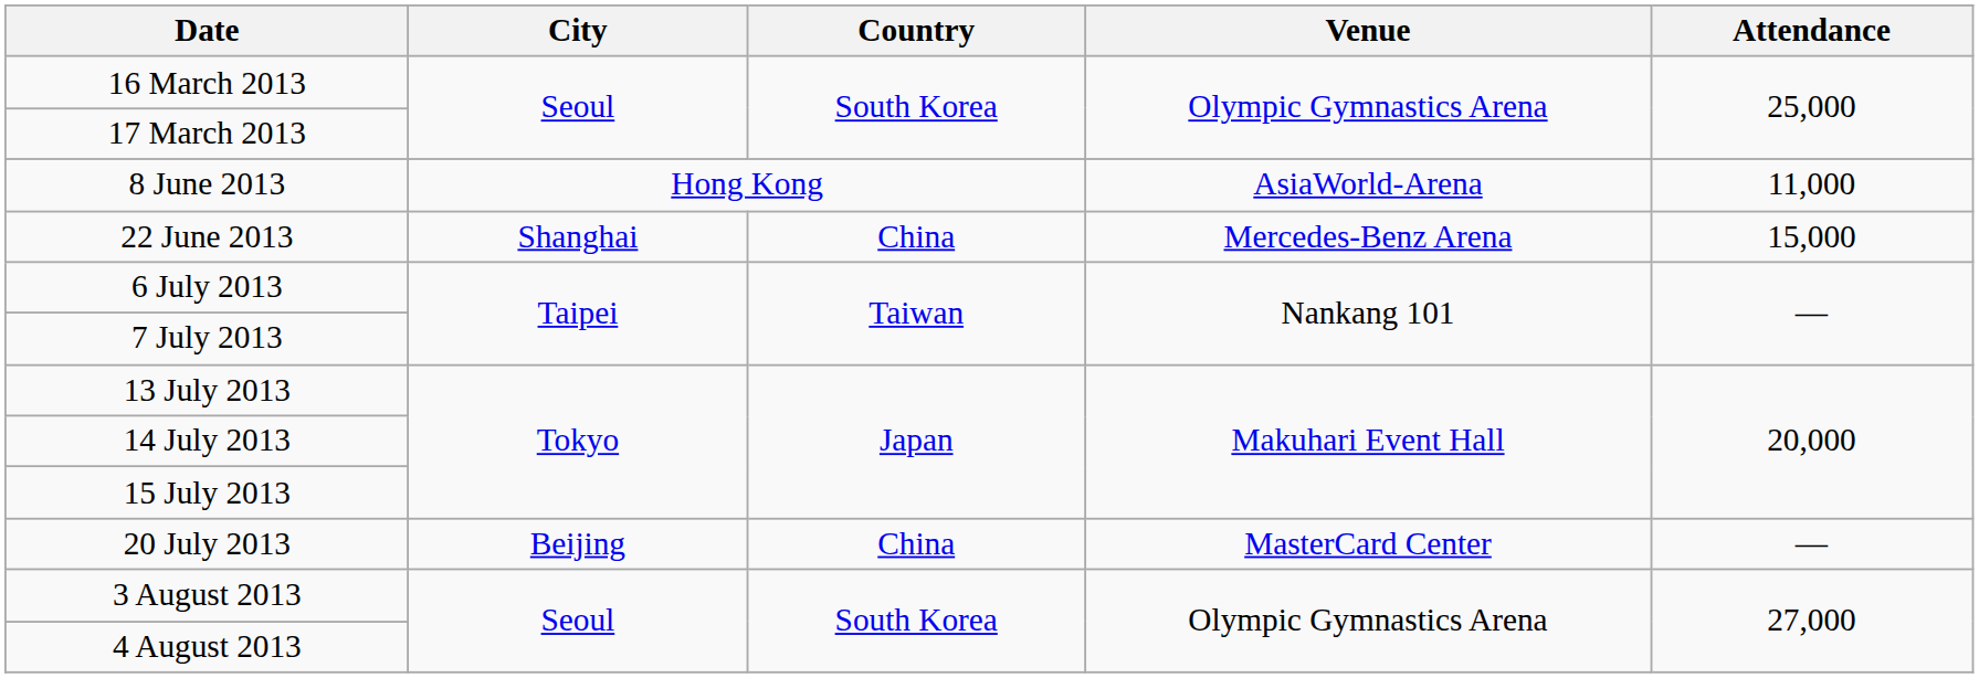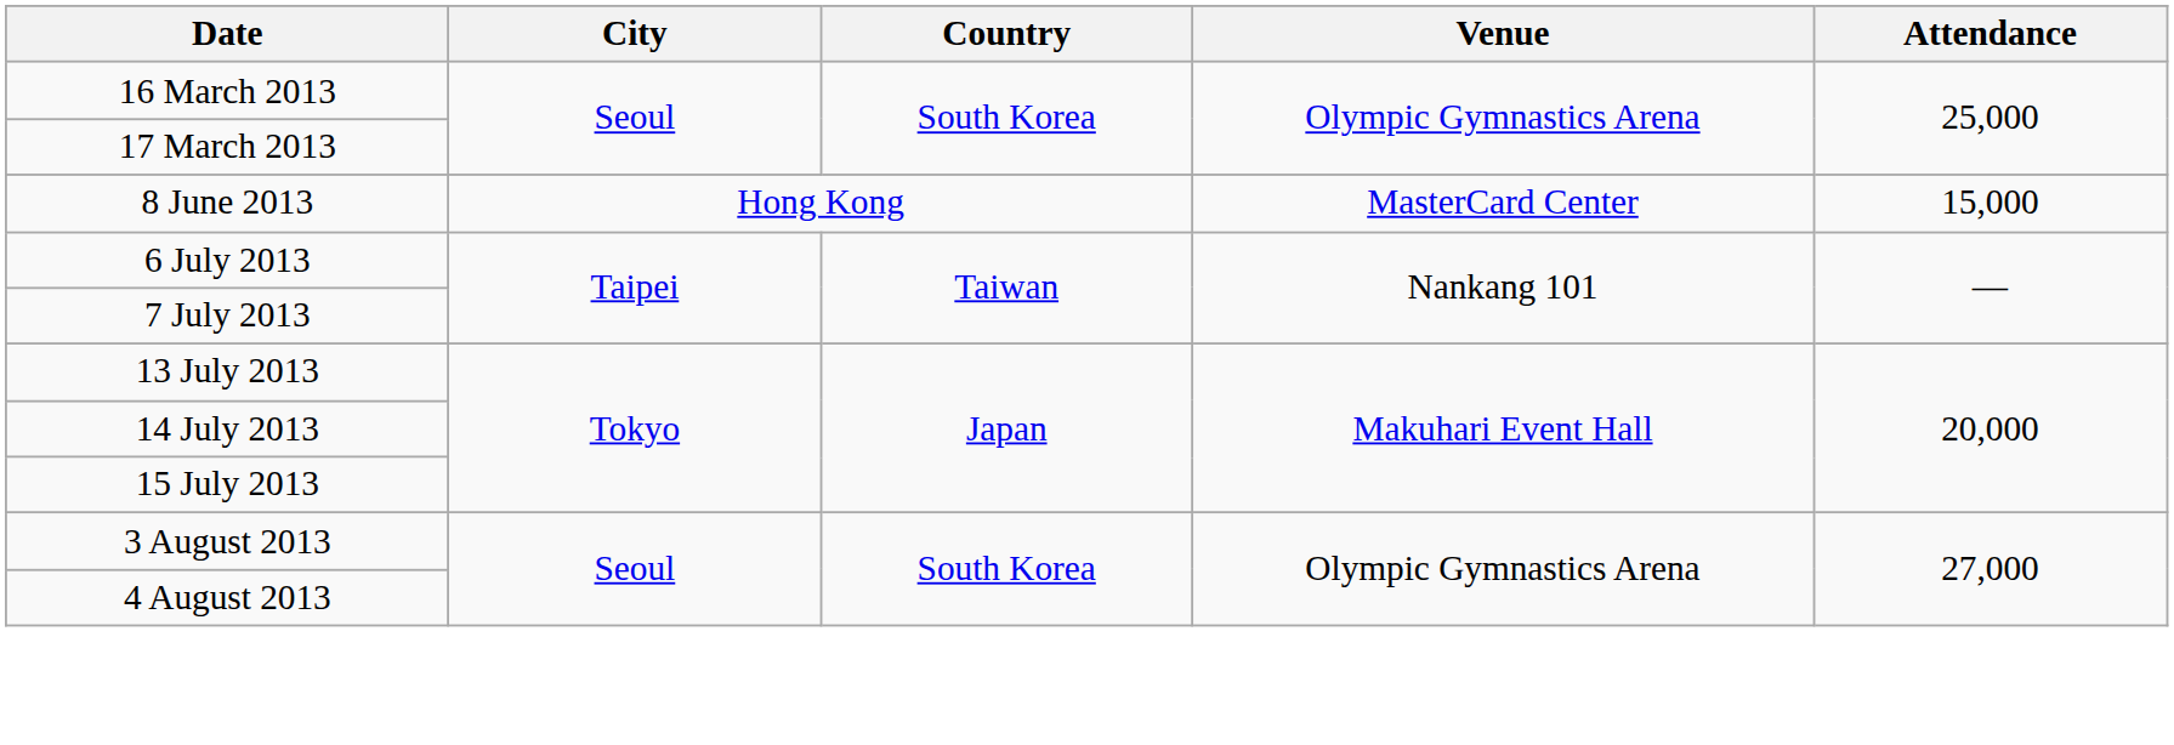8 June 2013 | Venue: AsiaWorld-Arena -> MasterCard Center
8 June 2013 | Attendance: 11,000 -> 15,000
- row: 22 June 2013 | Shanghai | China | Mercedes-Benz Arena | 15,000
- row: 20 July 2013 | Beijing | China | MasterCard Center | —
